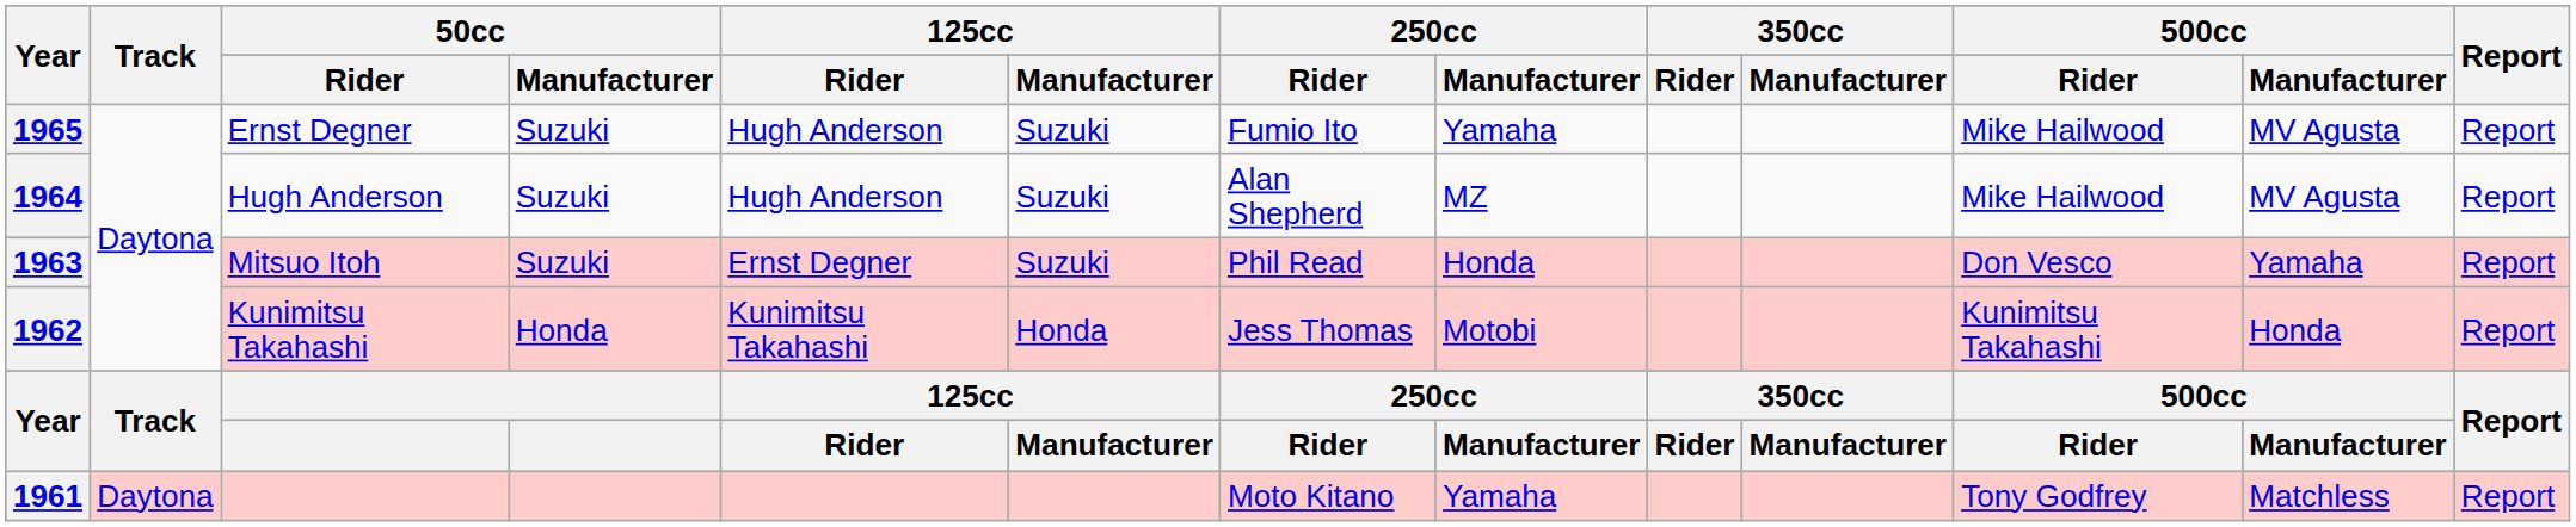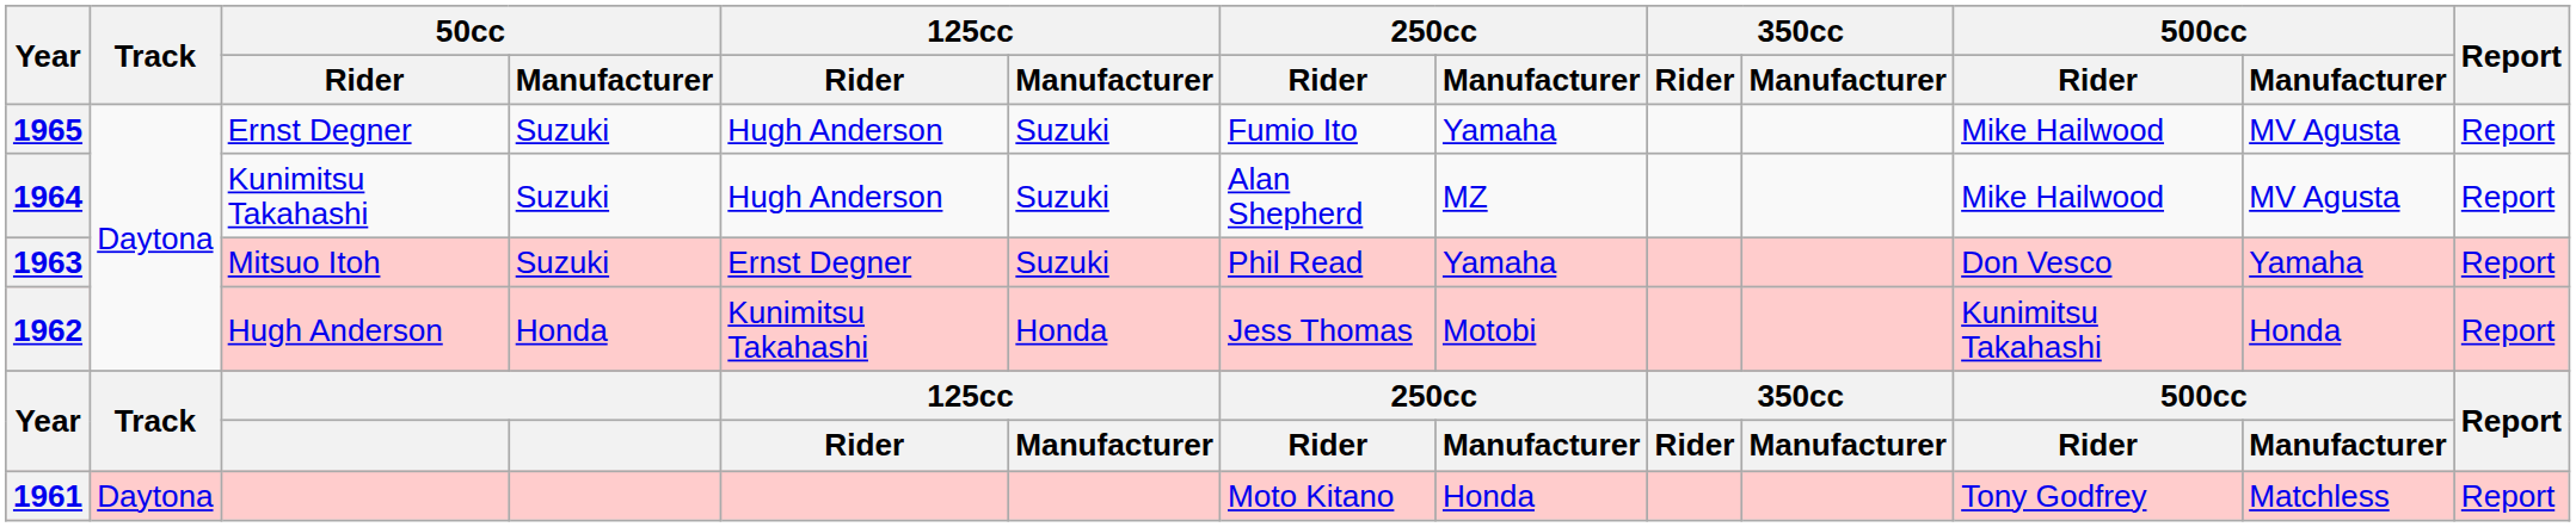1964 | 50cc / Rider: Hugh Anderson -> Kunimitsu Takahashi
1963 | 250cc / Manufacturer: Honda -> Yamaha
1962 | 50cc / Rider: Kunimitsu Takahashi -> Hugh Anderson
1961 | 250cc / Manufacturer: Yamaha -> Honda
